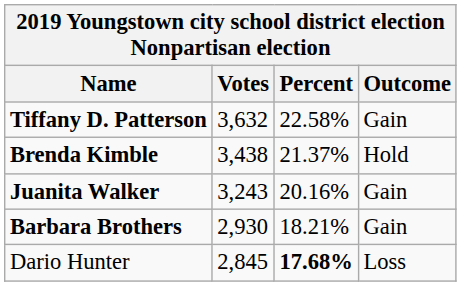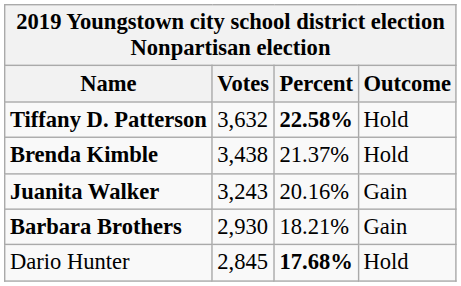Tiffany D. Patterson | Percent: normal -> bold
Tiffany D. Patterson | Outcome: Gain -> Hold
Dario Hunter | Outcome: Loss -> Hold
